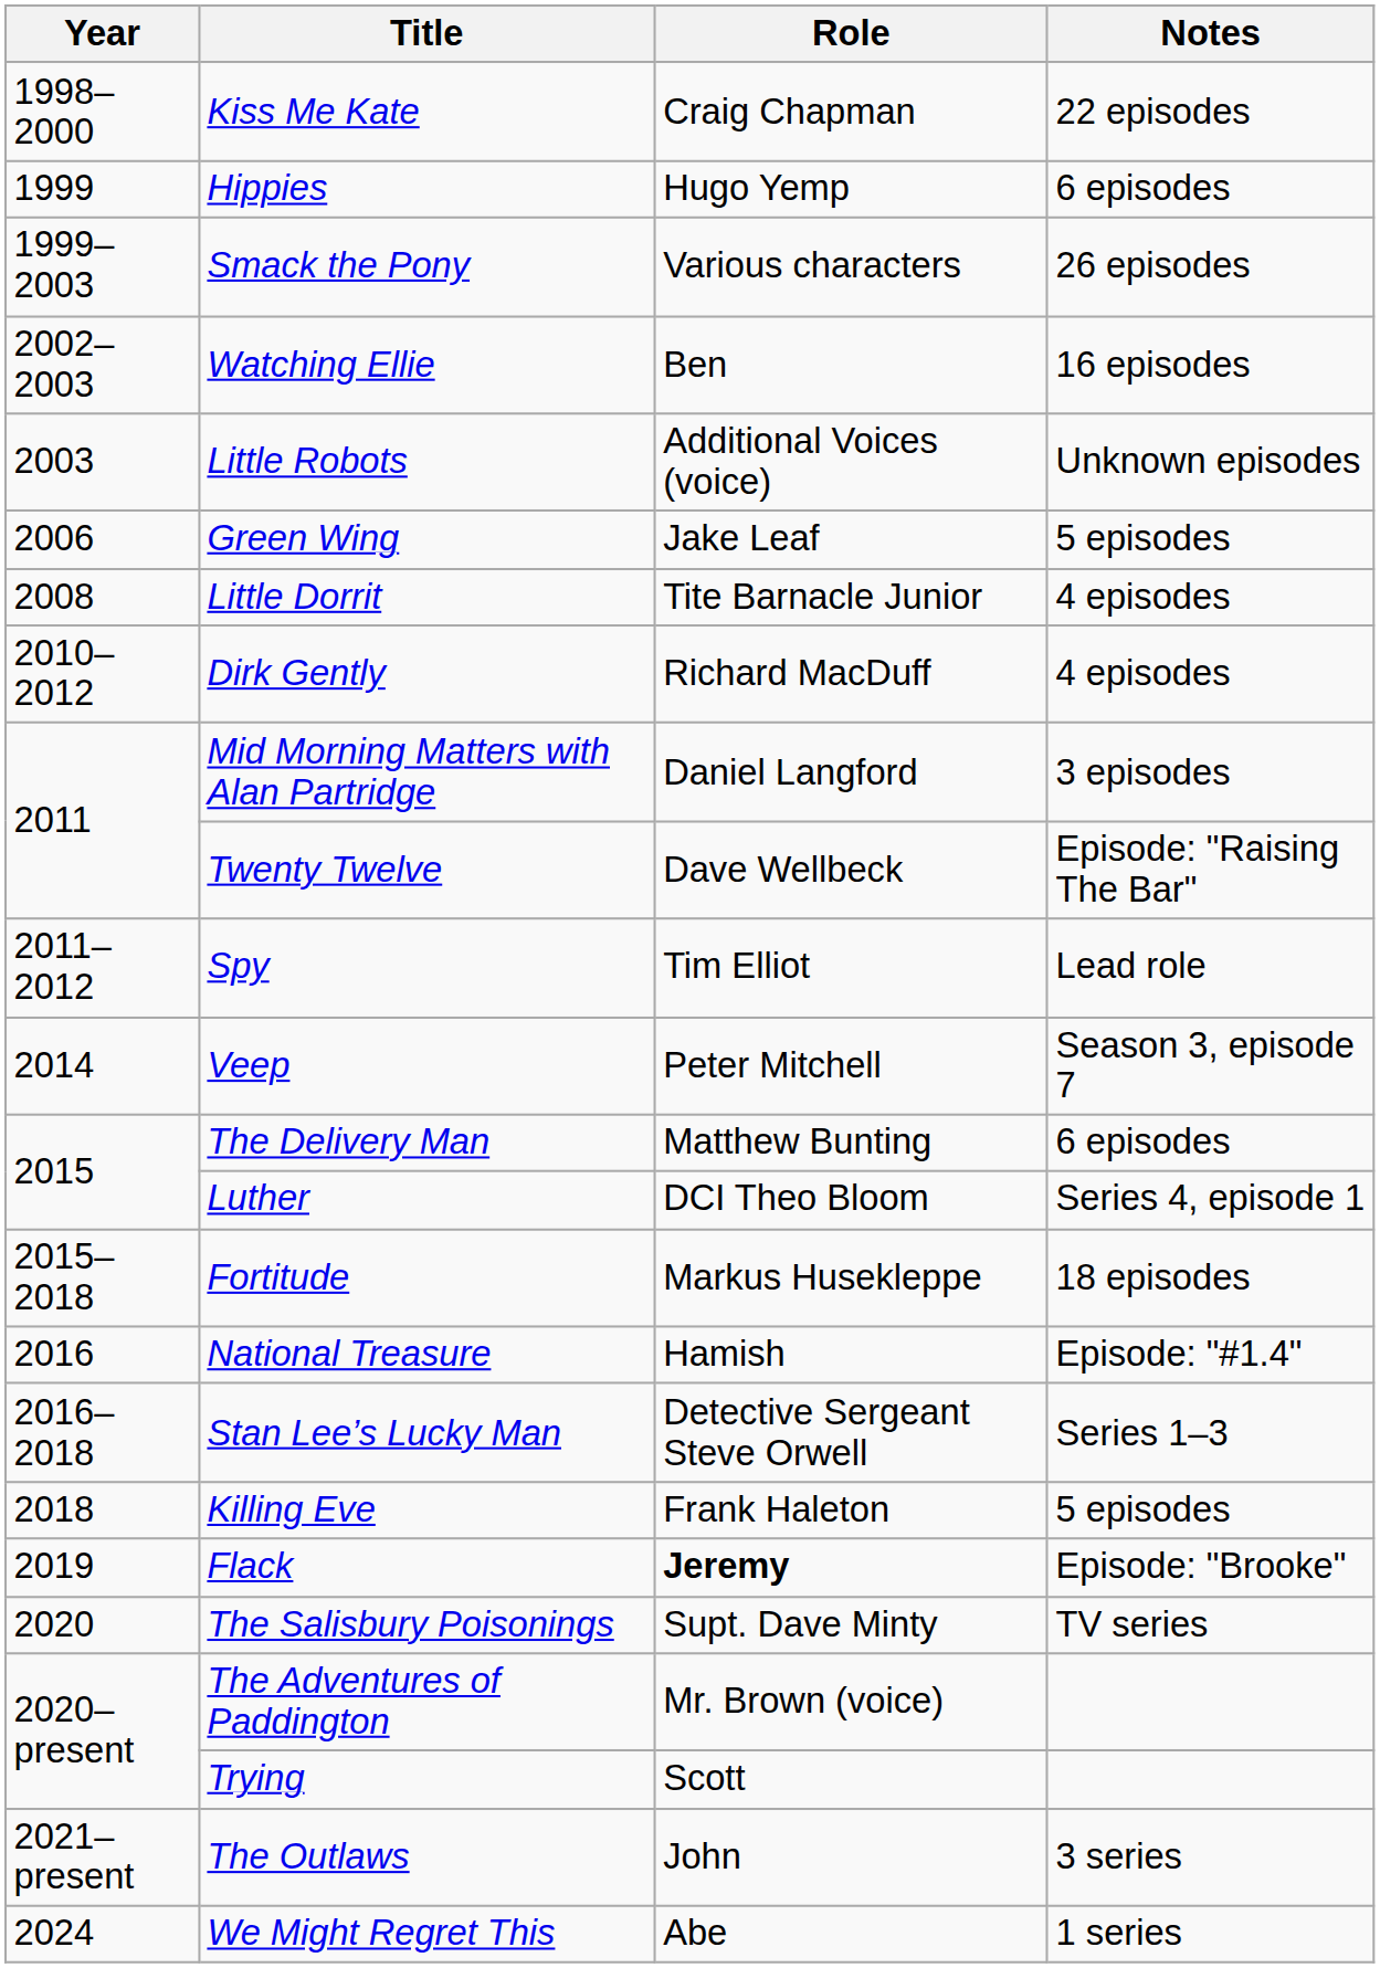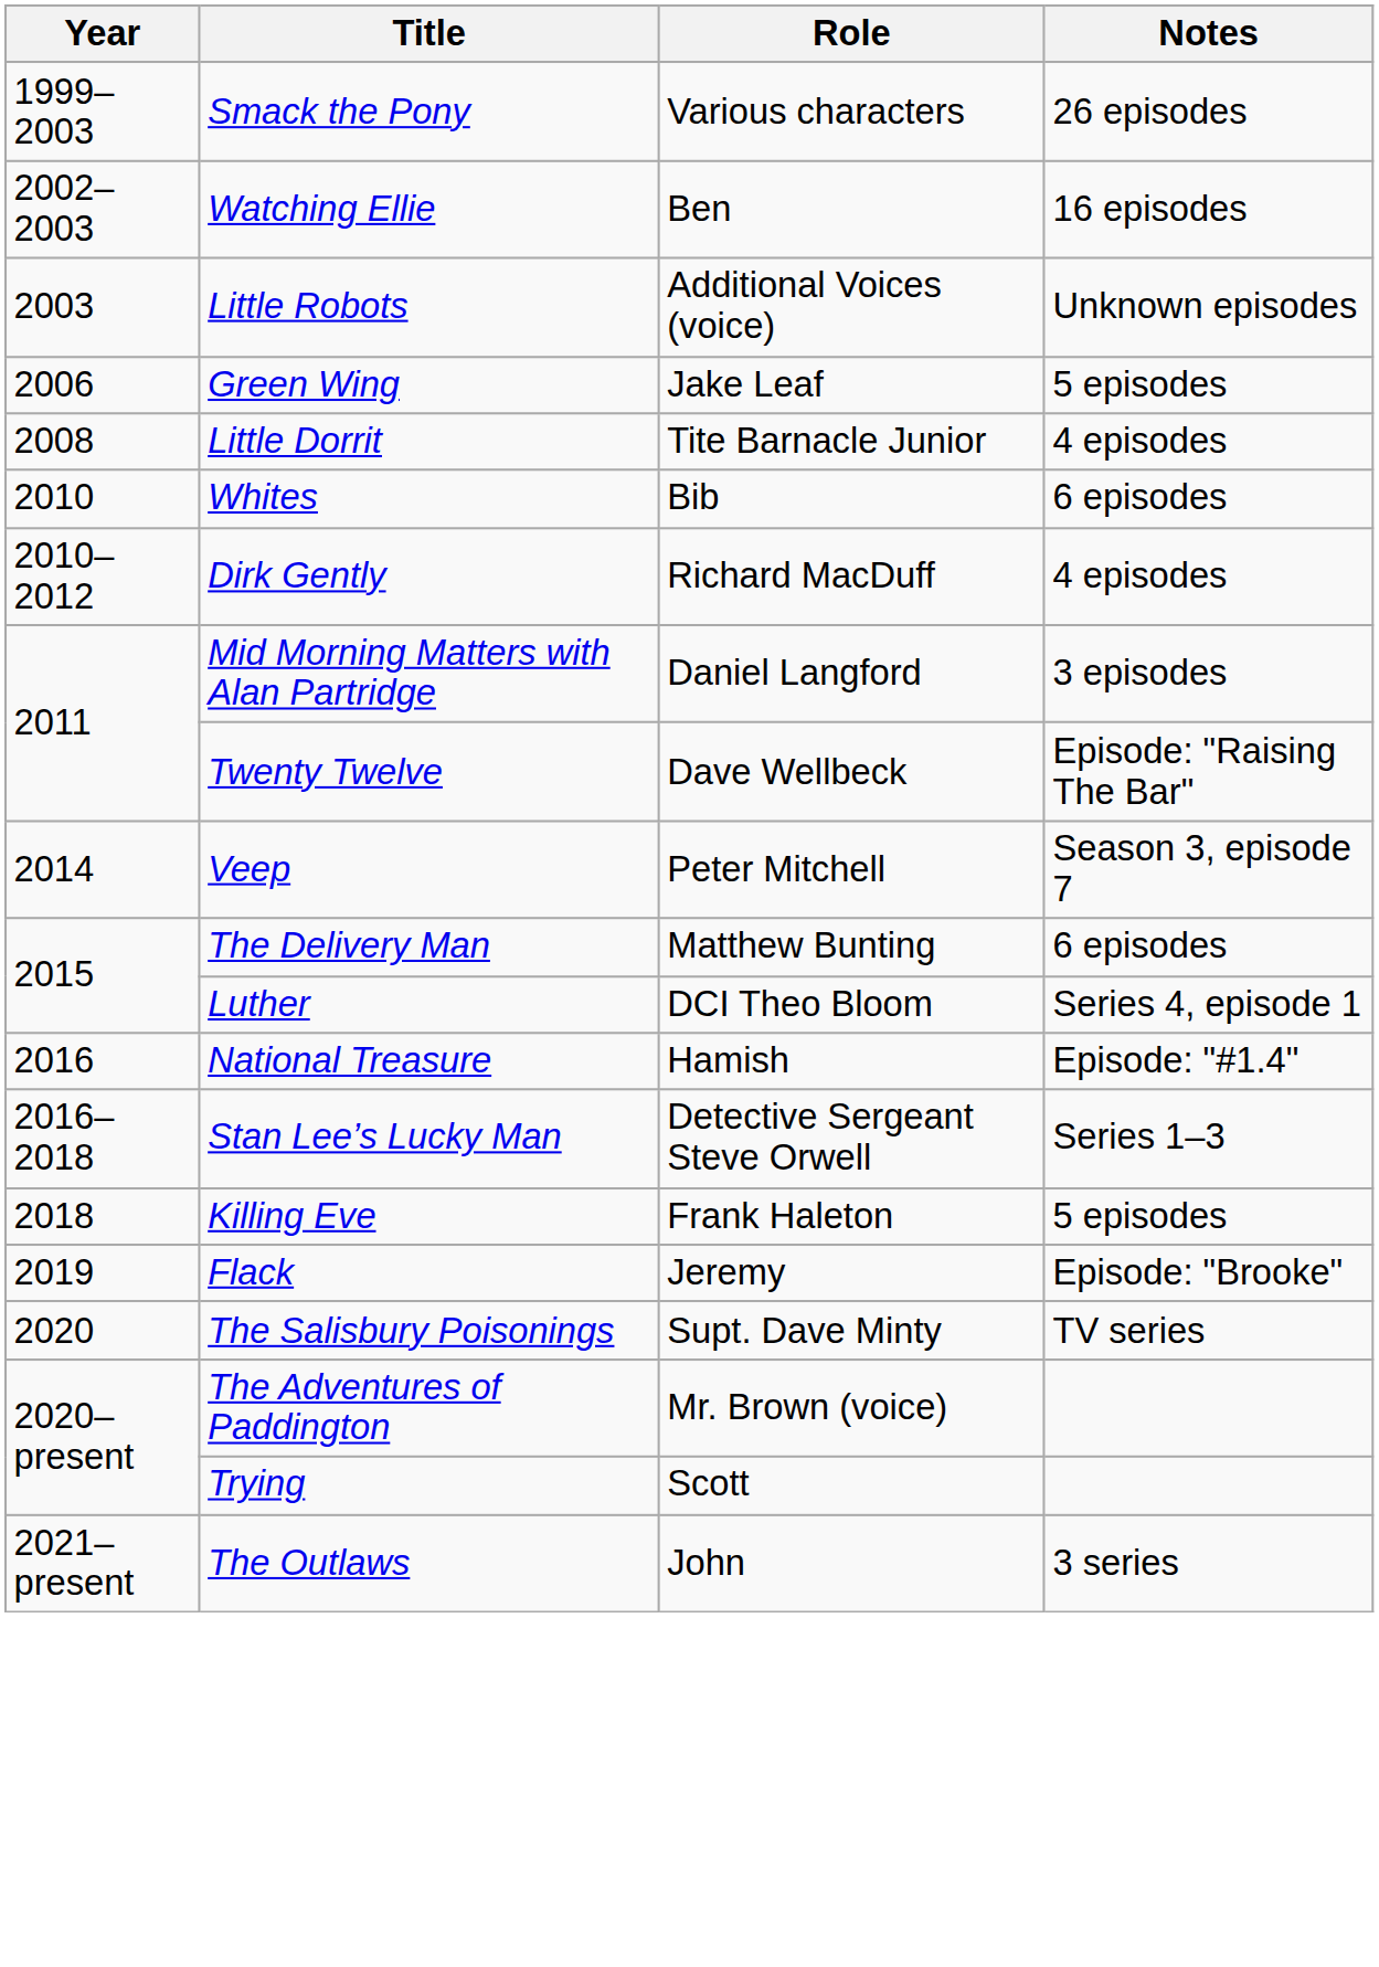- row: 1998–2000 | Kiss Me Kate | Craig Chapman | 22 episodes
- row: 1999 | Hippies | Hugo Yemp | 6 episodes
+ row: 2010 | Whites | Bib | 6 episodes
- row: 2011–2012 | Spy | Tim Elliot | Lead role
- row: 2015–2018 | Fortitude | Markus Husekleppe | 18 episodes
Flack | Role: bold -> normal
- row: 2024 | We Might Regret This | Abe | 1 series
